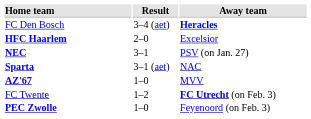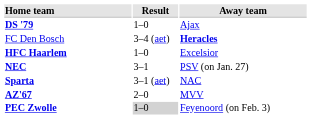+ row: DS '79 | 1–0 | Ajax
HFC Haarlem | Result: 2–0 -> 1–0
AZ'67 | Result: 1–0 -> 2–0
- row: FC Twente | 1–2 | FC Utrecht (on Feb. 3)
PEC Zwolle | Result: no background -> lightgrey background
